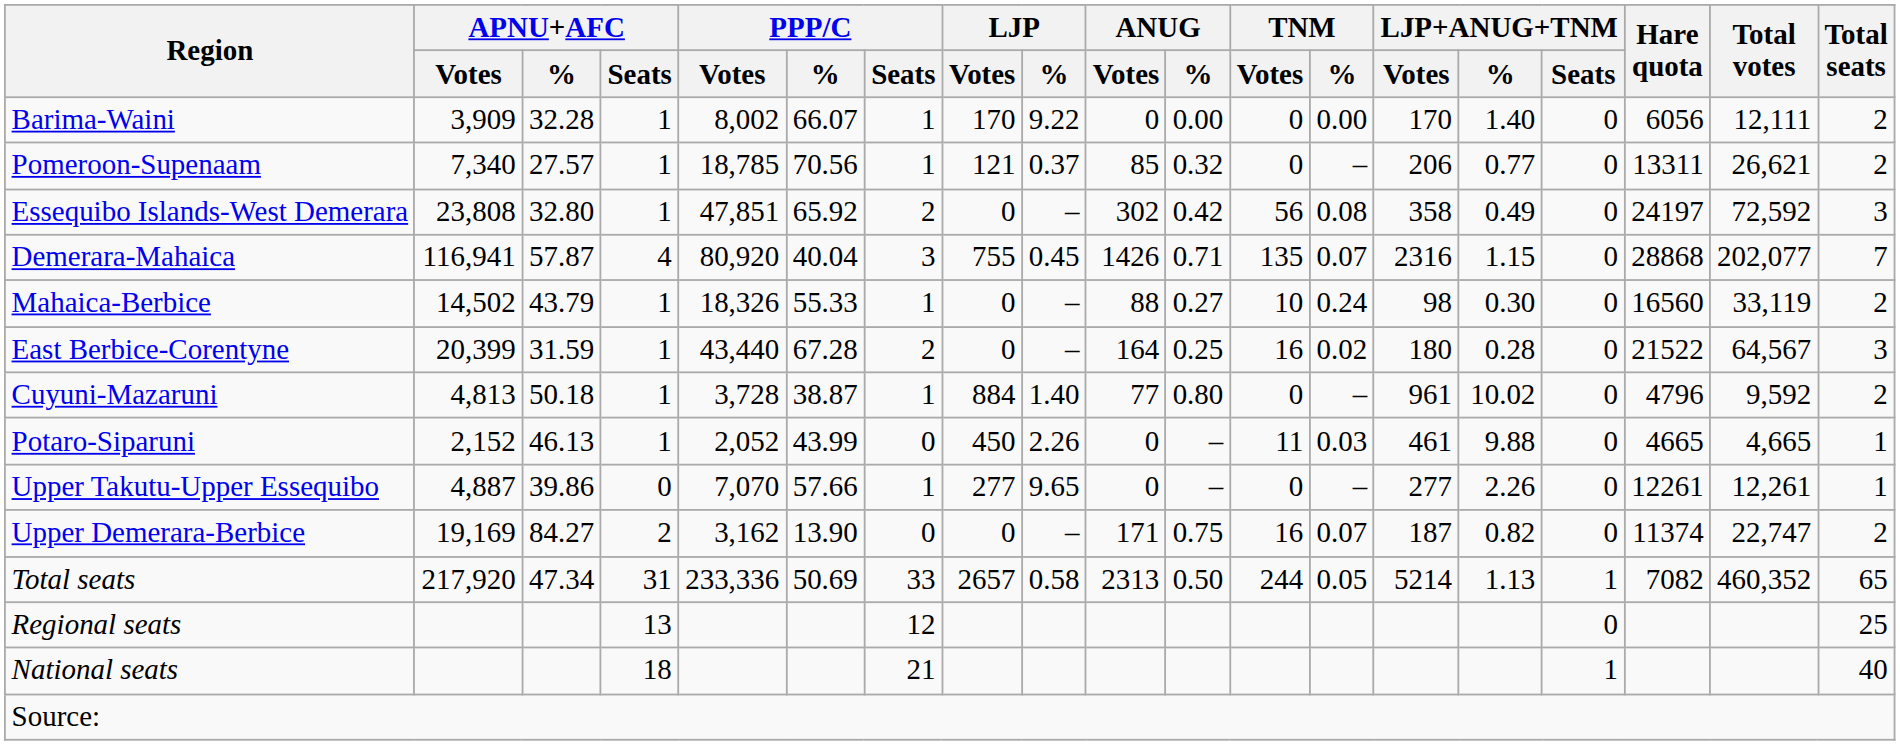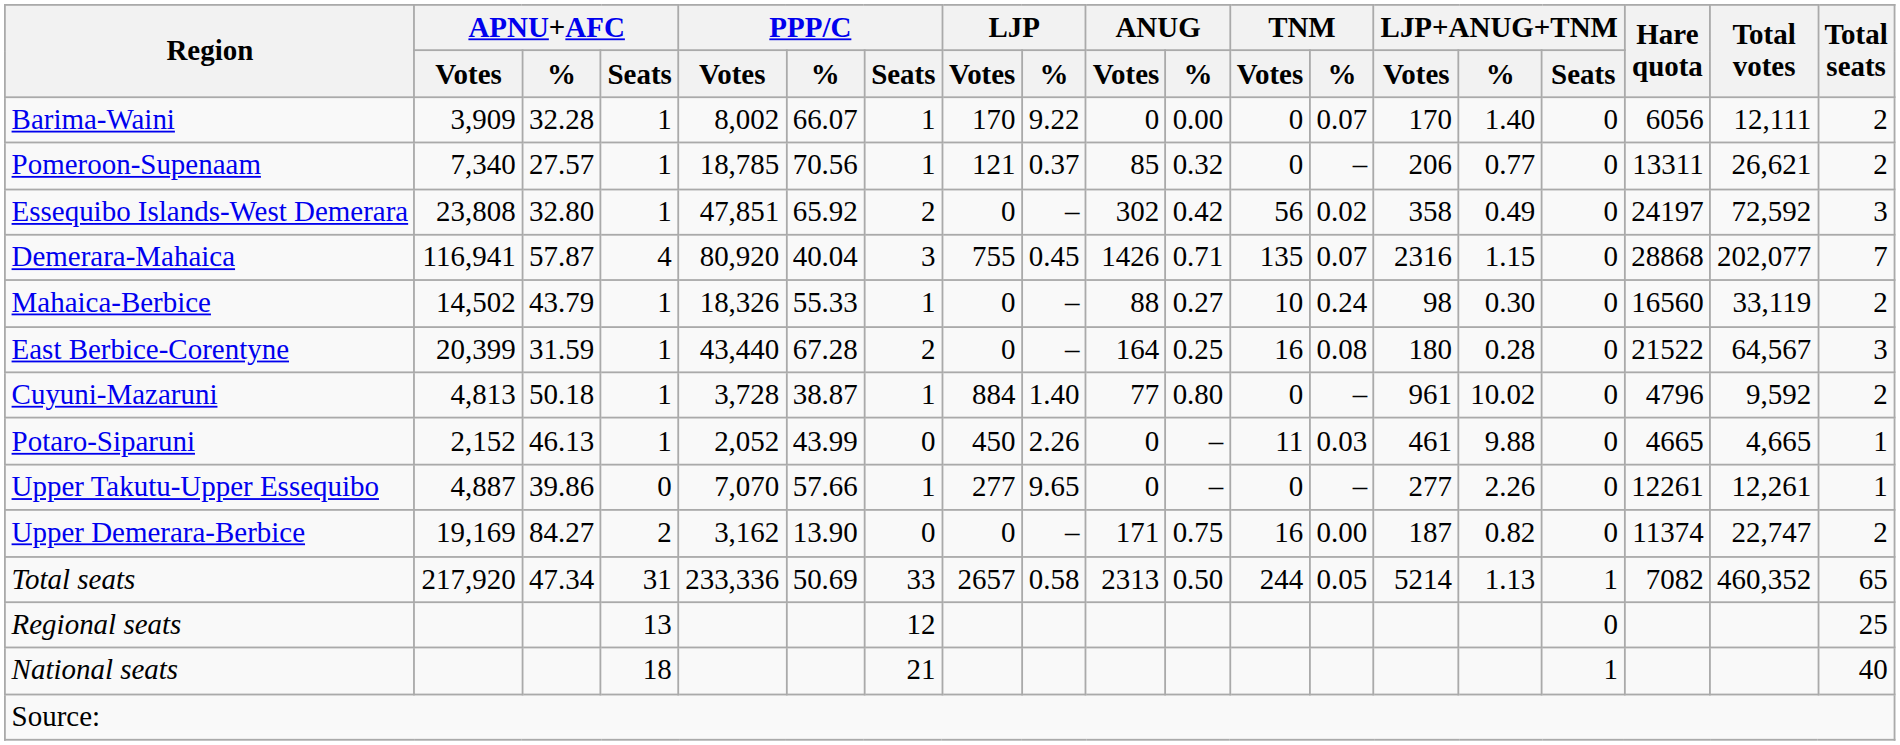Barima-Waini | TNM / %: 0.00 -> 0.07
Essequibo Islands-West Demerara | TNM / %: 0.08 -> 0.02
East Berbice-Corentyne | TNM / %: 0.02 -> 0.08
Upper Demerara-Berbice | TNM / %: 0.07 -> 0.00
